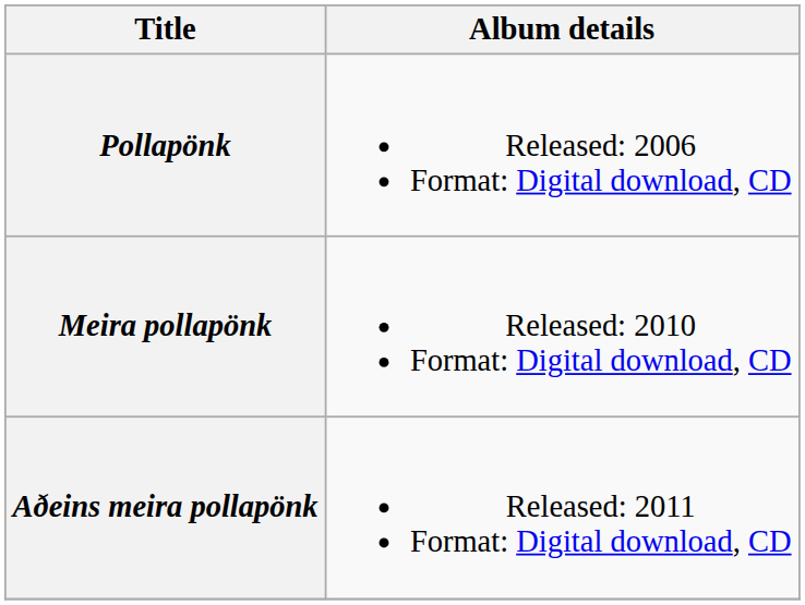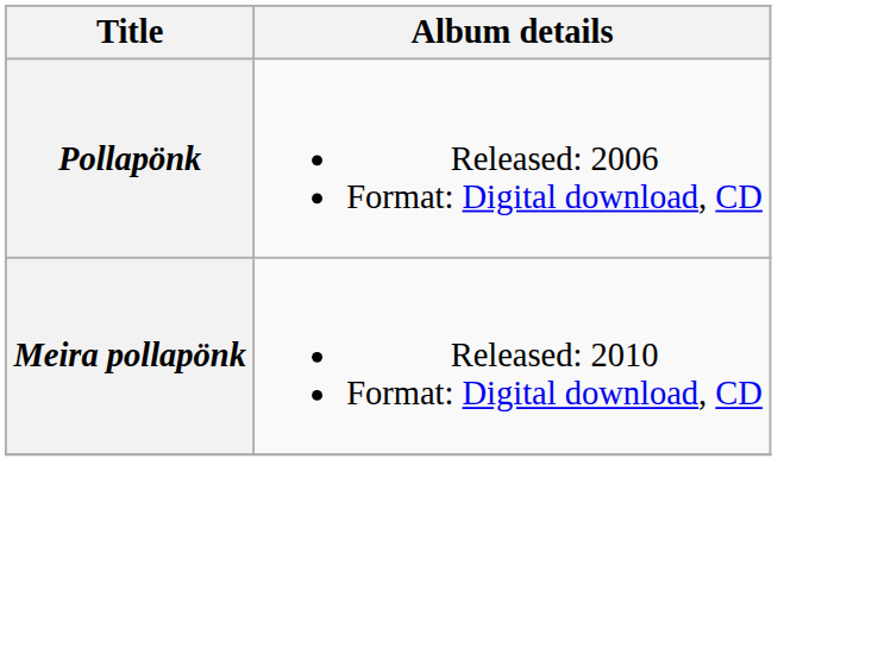- row: Aðeins meira pollapönk | Released: 2011 Format: Digital download, CD
